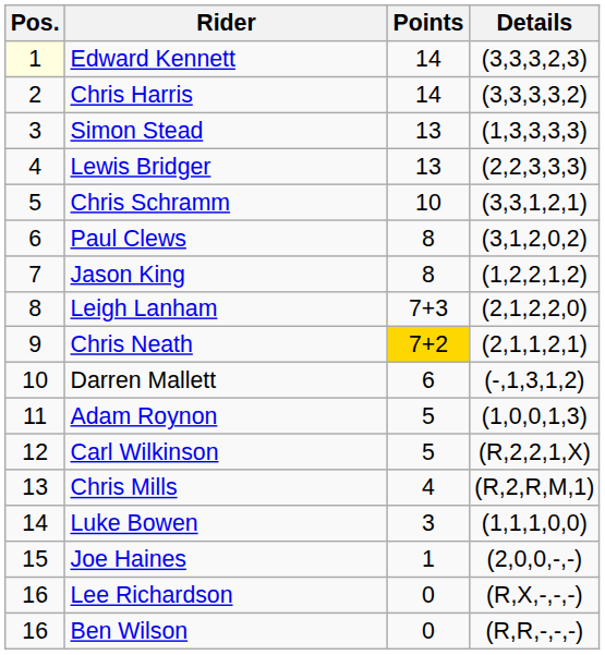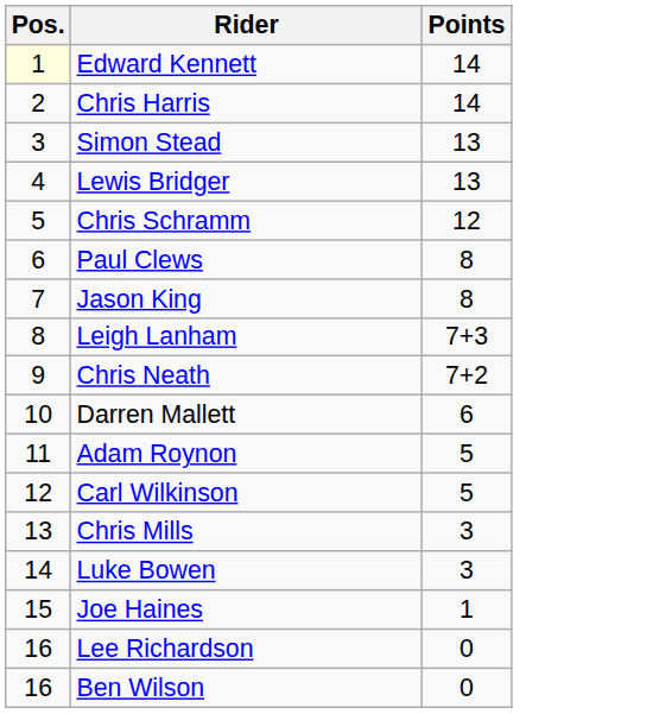- column: Details | (3,3,3,2,3) | (3,3,3,3,2) | (1,3,3,3,3) | (2,2,3,3,3) | (3,3,1,2,1) | (3,1,2,0,2) | (1,2,2,1,2) | (2,1,2,2,0) | (2,1,1,2,1) | (-,1,3,1,2) | (1,0,0,1,3) | (R,2,2,1,X) | (R,2,R,M,1) | (1,1,1,0,0) | (2,0,0,-,-) | (R,X,-,-,-) | (R,R,-,-,-)
Chris Schramm | Points: 10 -> 12
Chris Neath | Points: gold background -> no background
Chris Mills | Points: 4 -> 3
